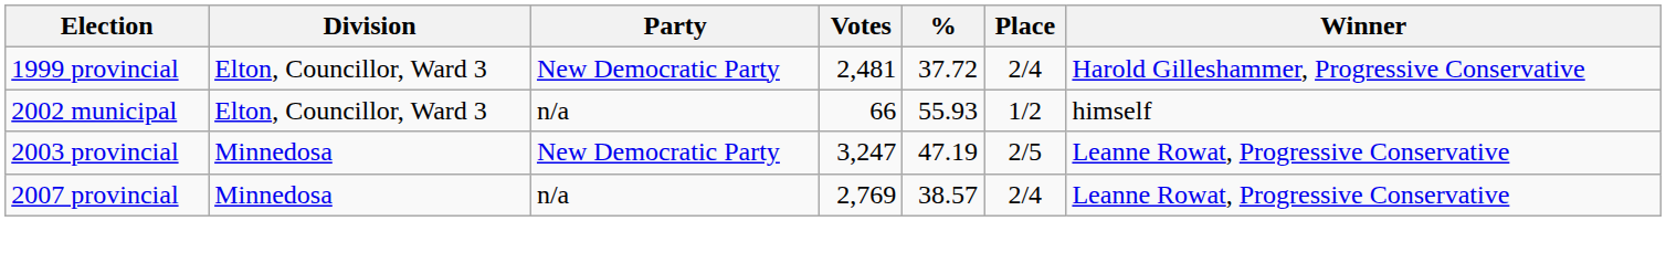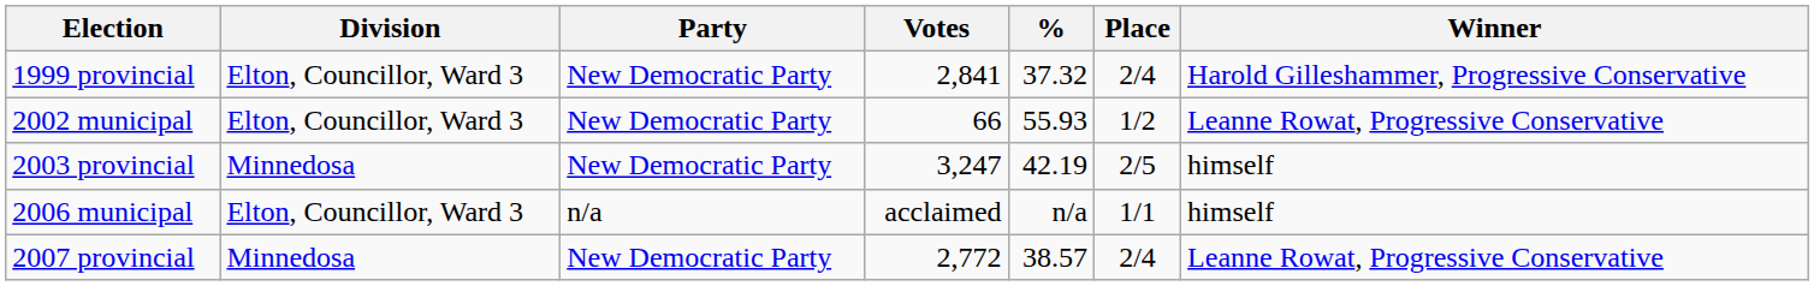1999 provincial | Votes: 2,481 -> 2,841
1999 provincial | %: 37.72 -> 37.32
2002 municipal | Party: n/a -> New Democratic Party
2002 municipal | Winner: himself -> Leanne Rowat, Progressive Conservative
2003 provincial | %: 47.19 -> 42.19
2003 provincial | Winner: Leanne Rowat, Progressive Conservative -> himself
+ row: 2006 municipal | Elton, Councillor, Ward 3 | n/a | acclaimed | n/a | 1/1 | himself
2007 provincial | Party: n/a -> New Democratic Party
2007 provincial | Votes: 2,769 -> 2,772
